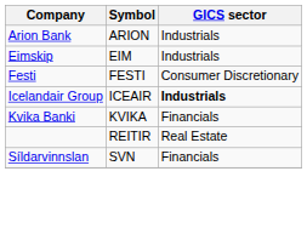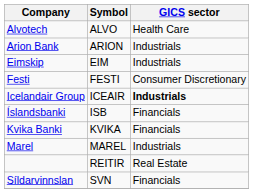+ row: Alvotech | ALVO | Health Care
+ row: Íslandsbanki | ISB | Financials
+ row: Marel | MAREL | Industrials
